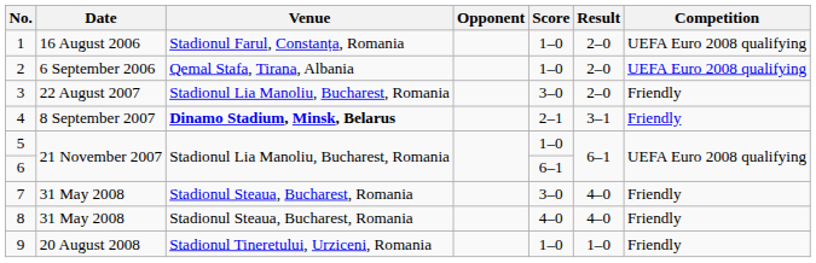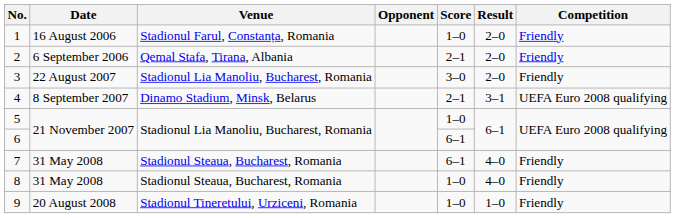1 | Competition: UEFA Euro 2008 qualifying -> Friendly
2 | Score: 1–0 -> 2–1
2 | Competition: UEFA Euro 2008 qualifying -> Friendly
4 | Venue: bold -> normal
4 | Competition: Friendly -> UEFA Euro 2008 qualifying
7 | Score: 3–0 -> 6–1
8 | Score: 4–0 -> 1–0
